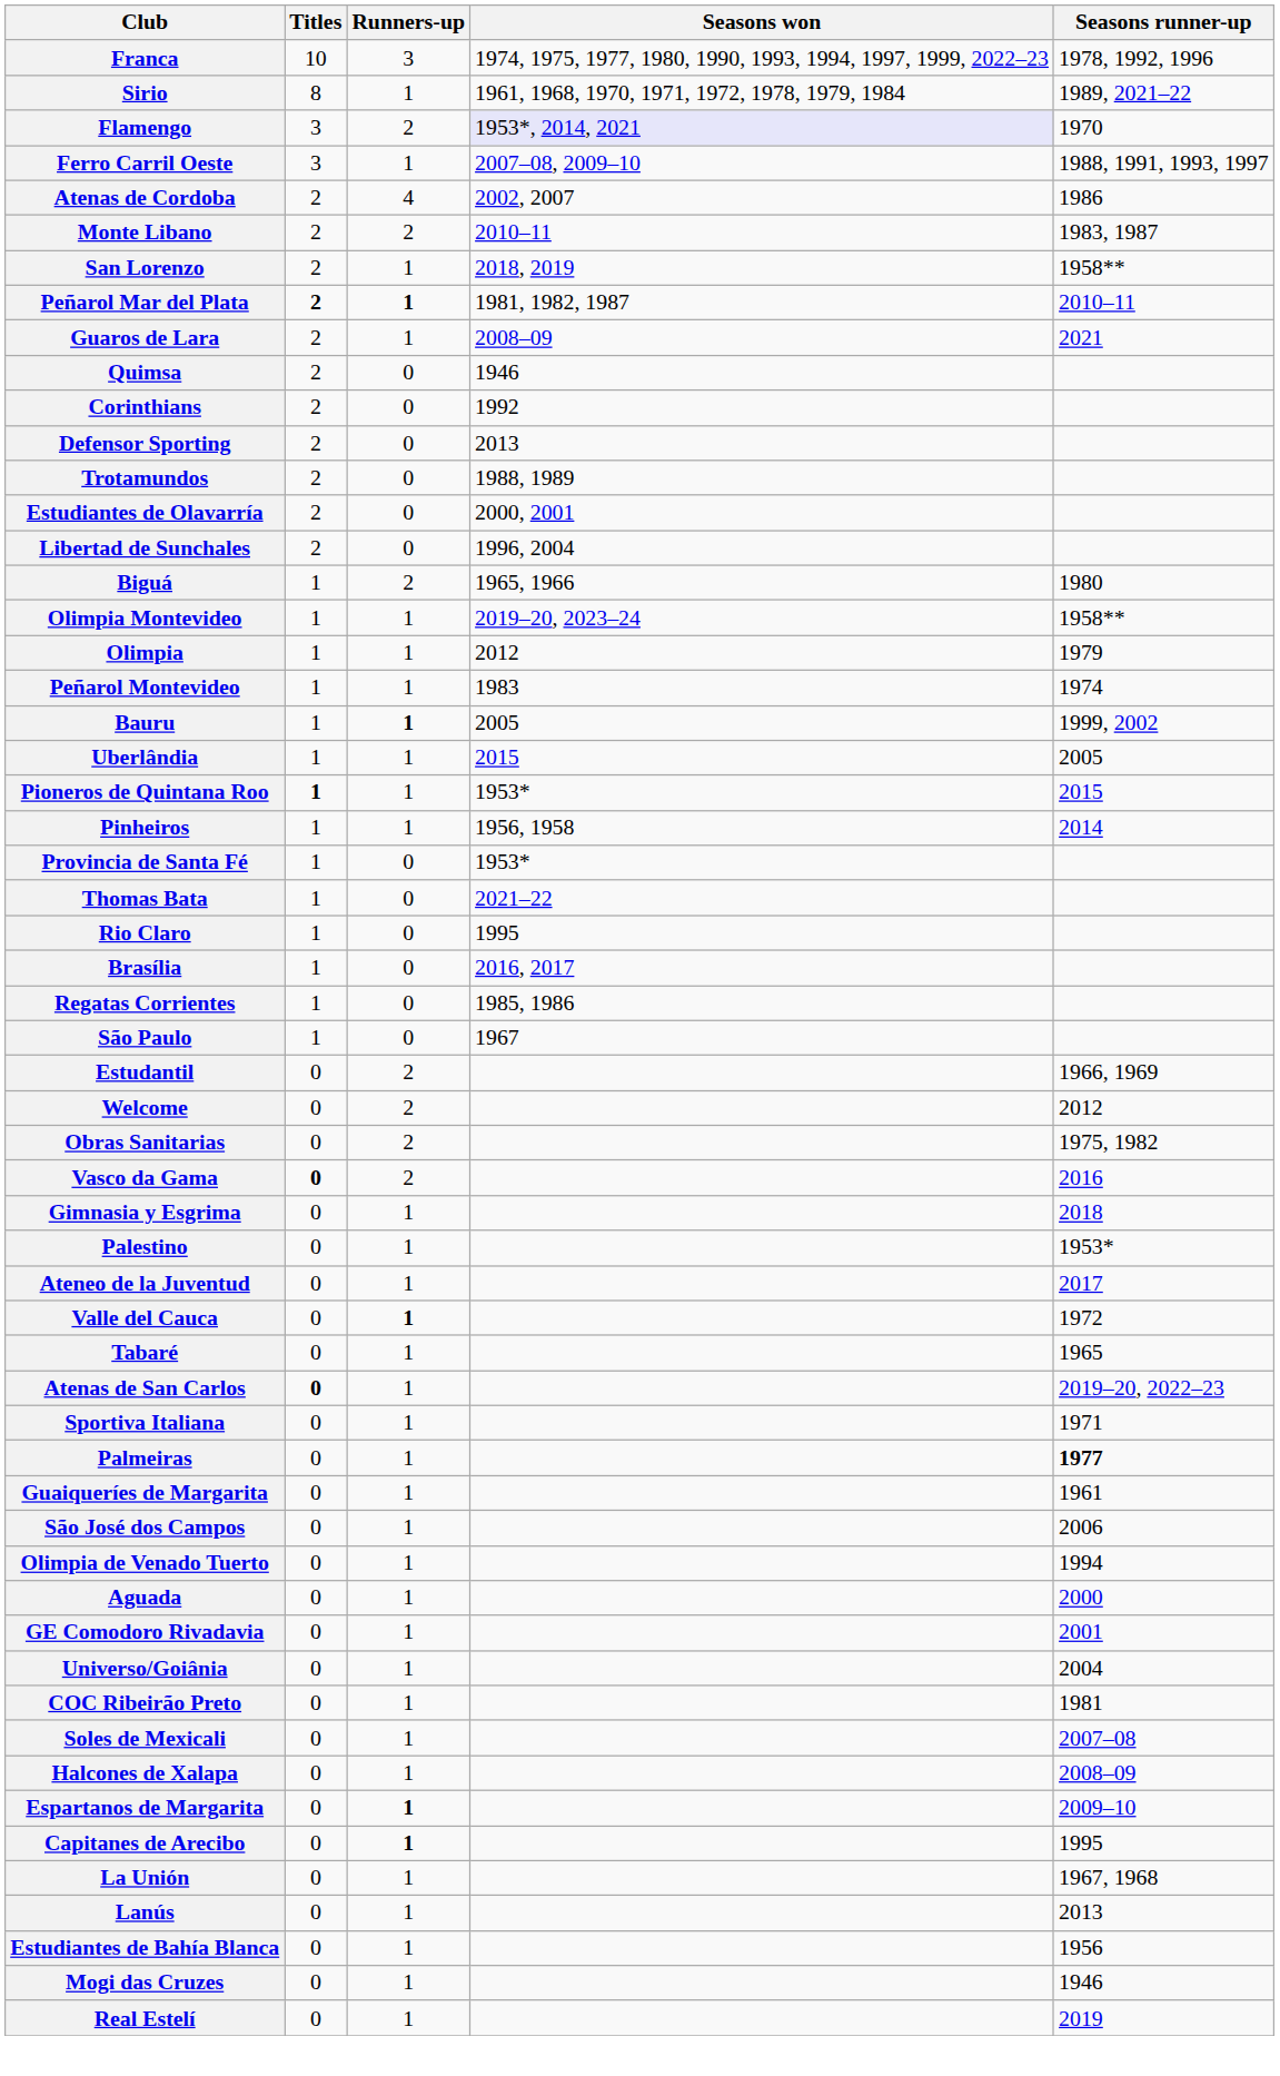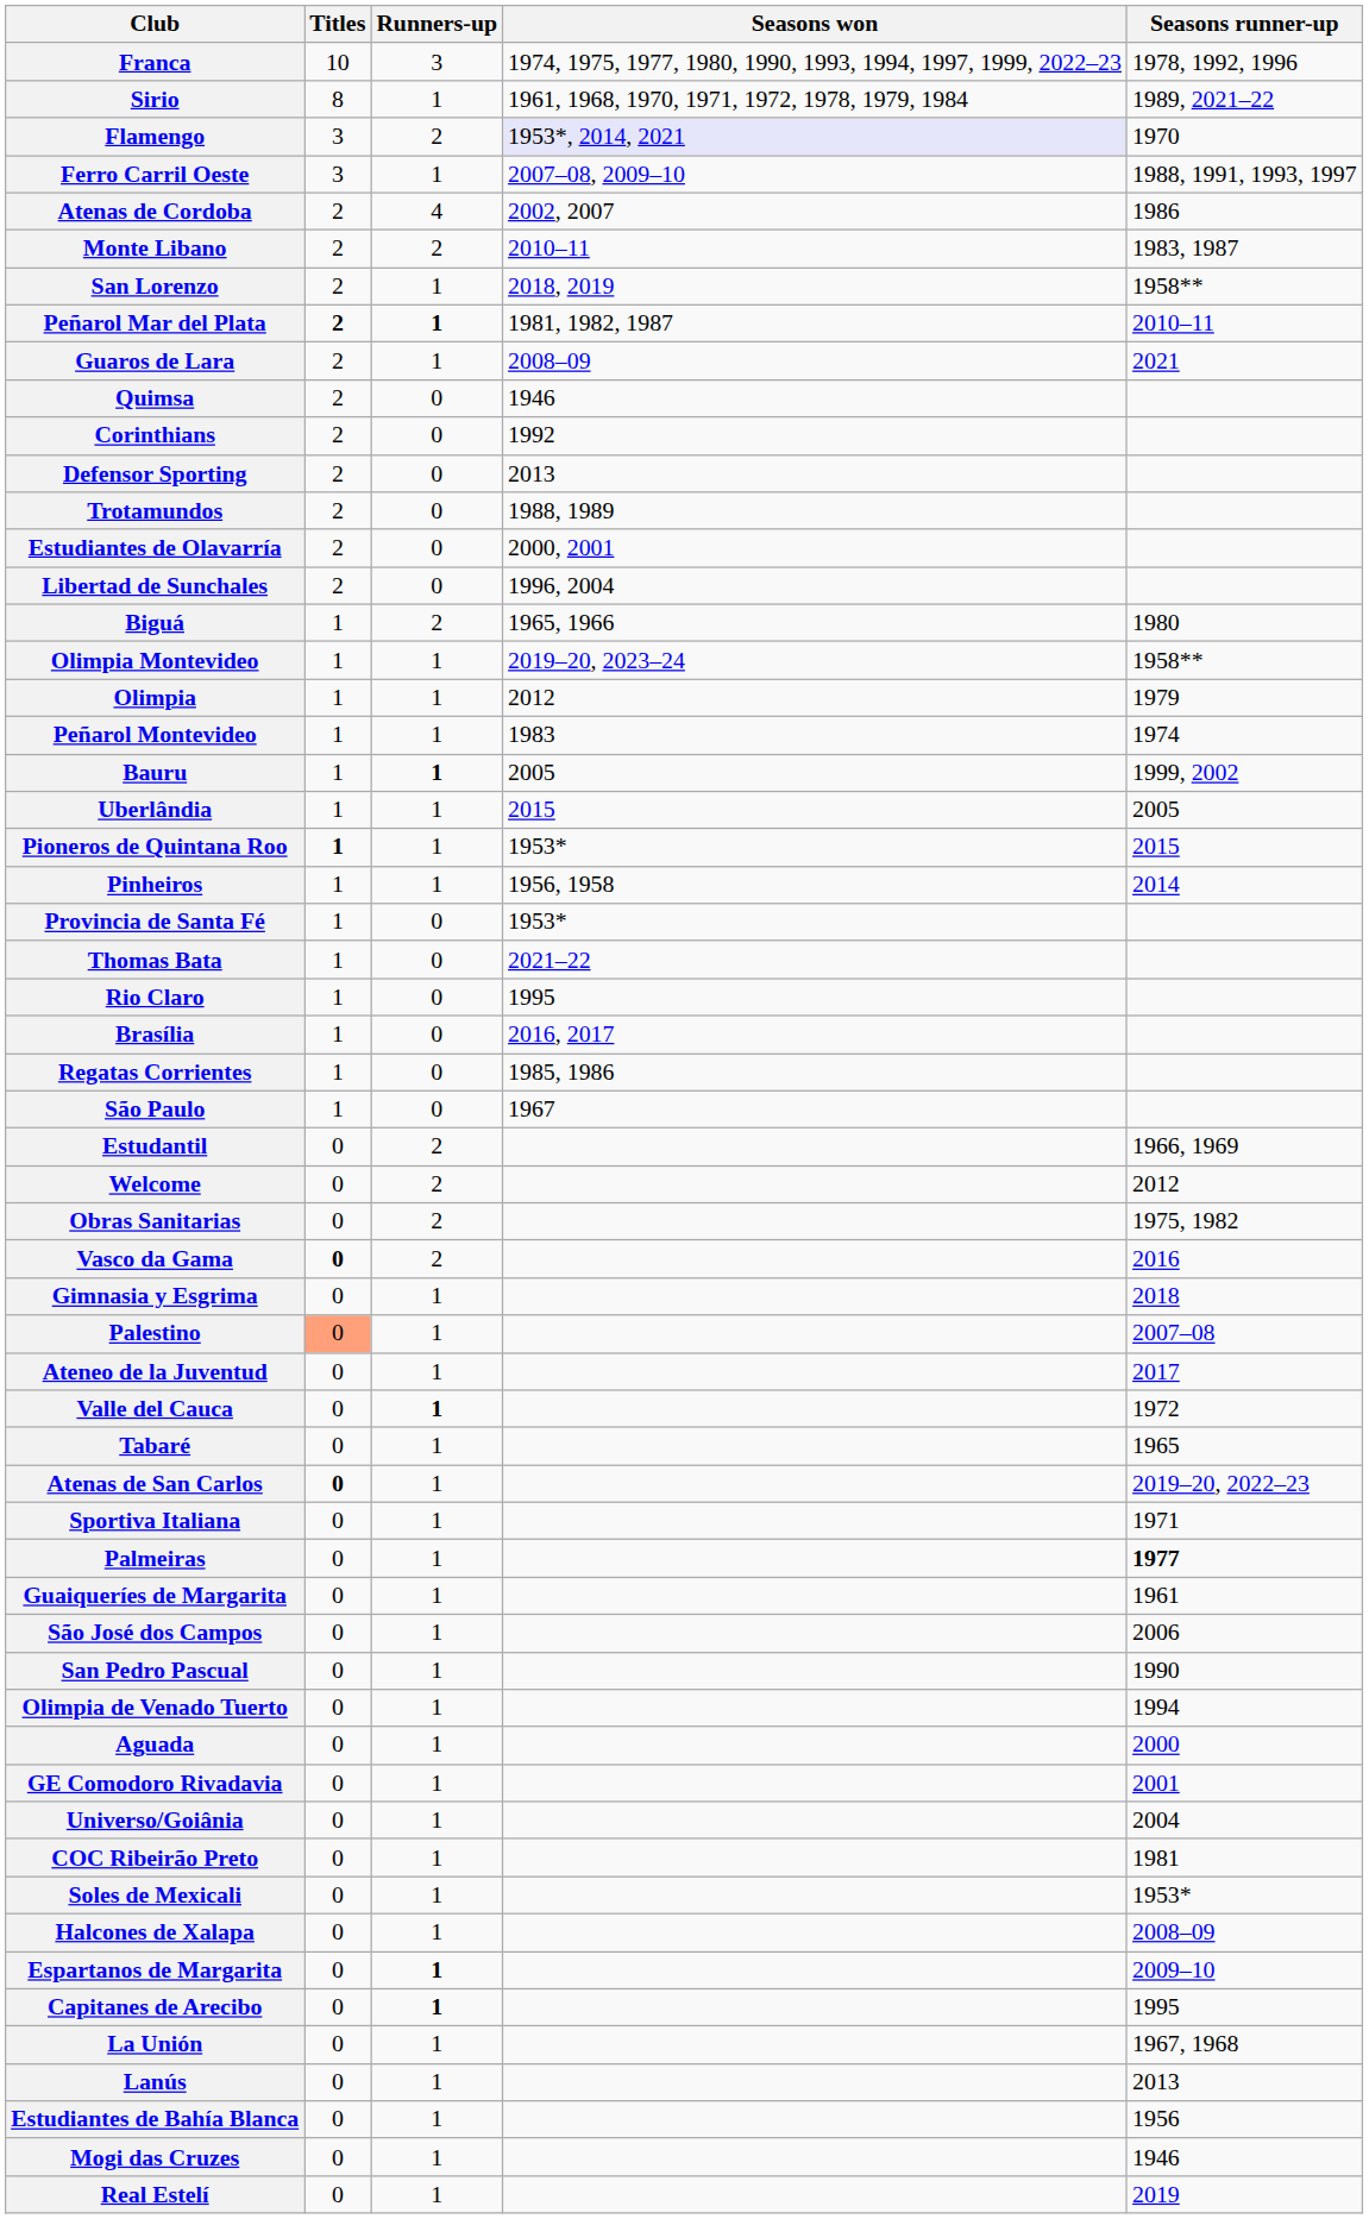Palestino | Titles: no background -> lightsalmon background
Palestino | Seasons runner-up: 1953* -> 2007–08
+ row: San Pedro Pascual | 0 | 1 | 1990
Soles de Mexicali | Seasons runner-up: 2007–08 -> 1953*
